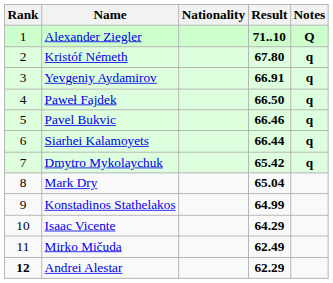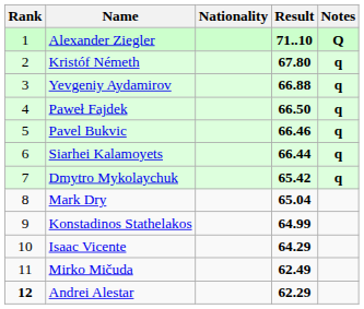Yevgeniy Aydamirov | Result: 66.91 -> 66.88
